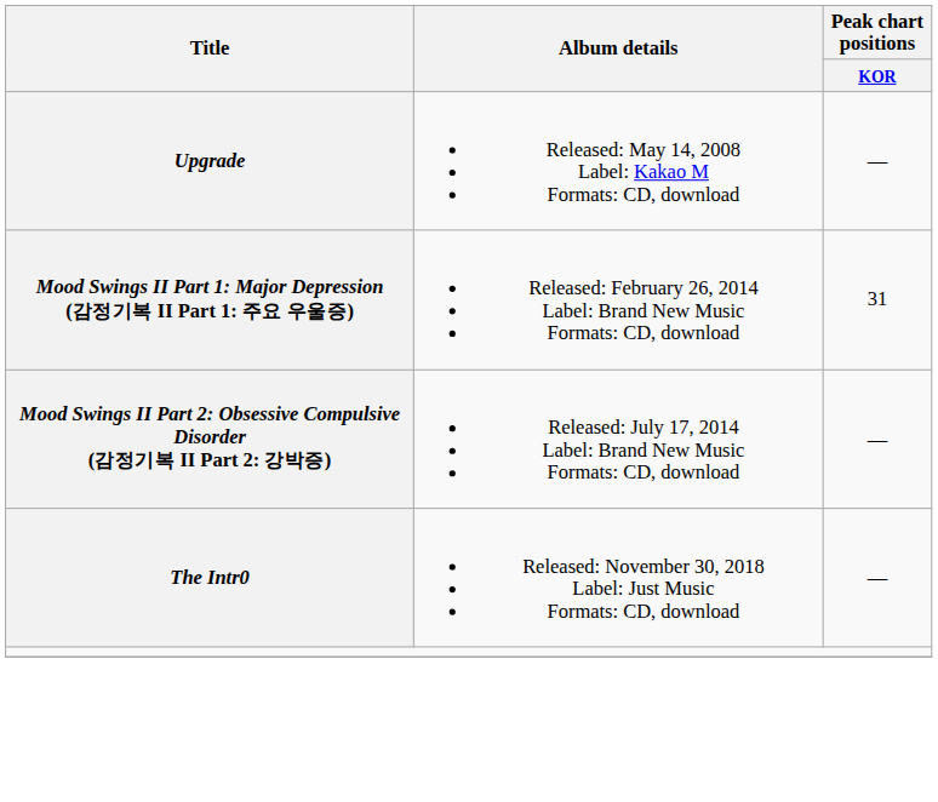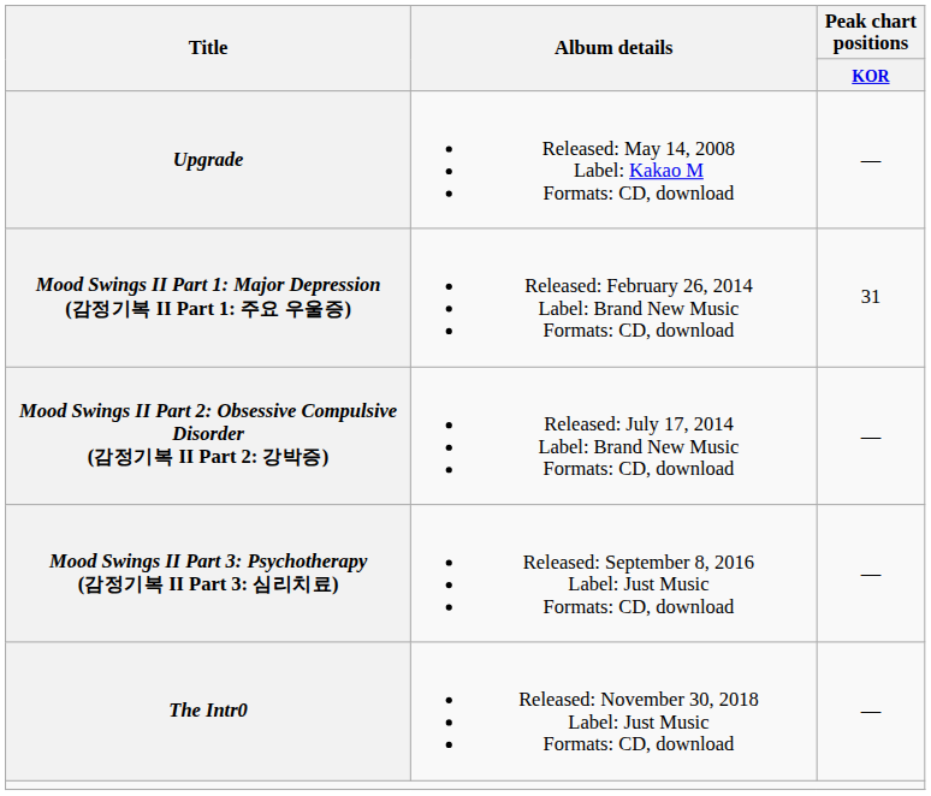+ row: Mood Swings II Part 3: Psychotherapy (감정기복 II Part 3: 심리치료) | Released: September 8, 2016 Label: Just Music Formats: CD, download | —
